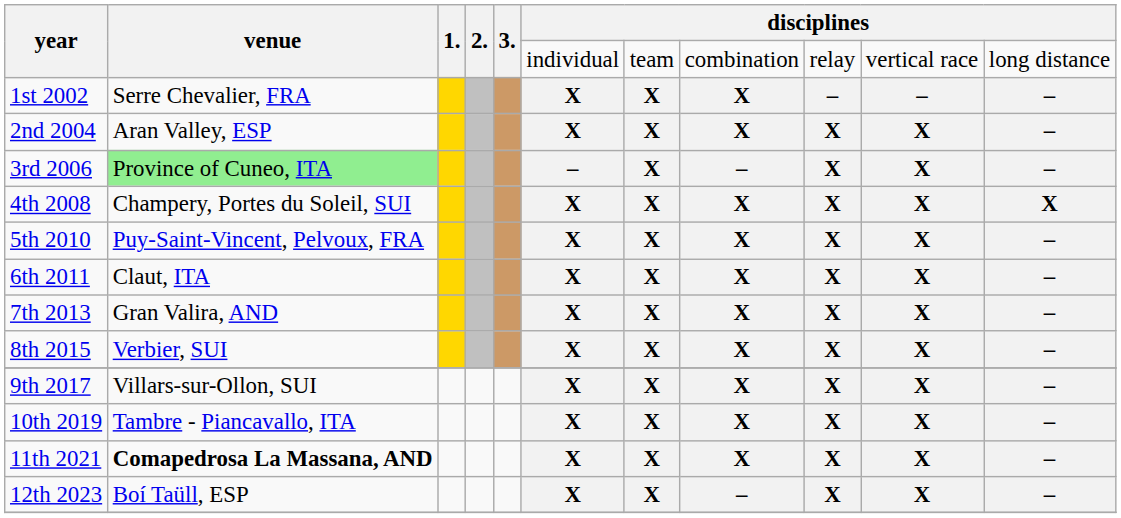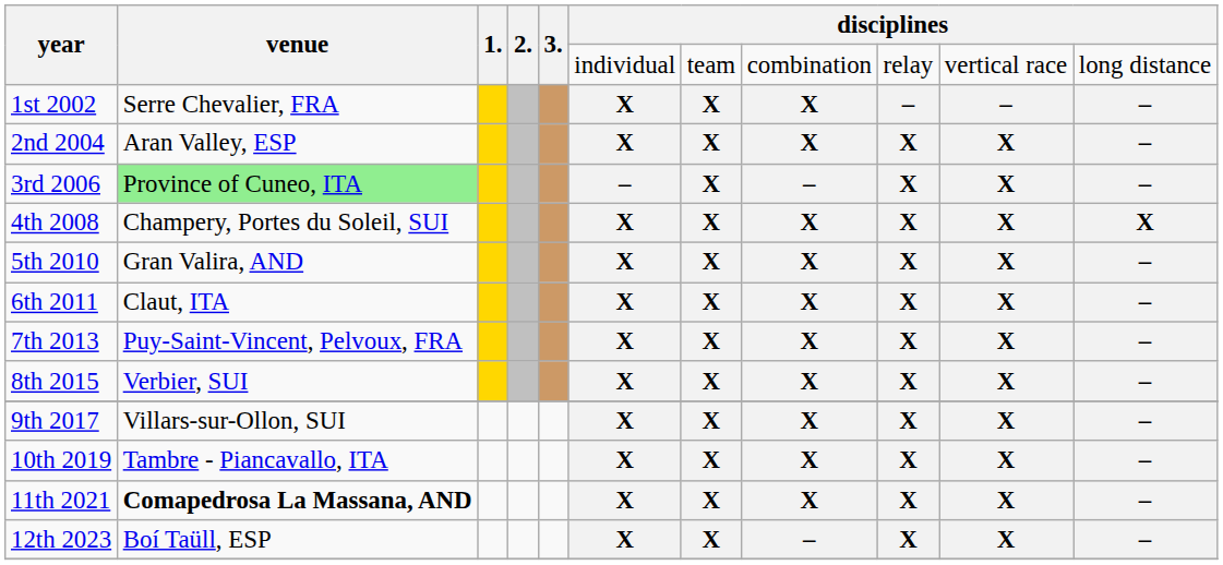5th 2010 | venue: Puy-Saint-Vincent, Pelvoux, FRA -> Gran Valira, AND
7th 2013 | venue: Gran Valira, AND -> Puy-Saint-Vincent, Pelvoux, FRA
